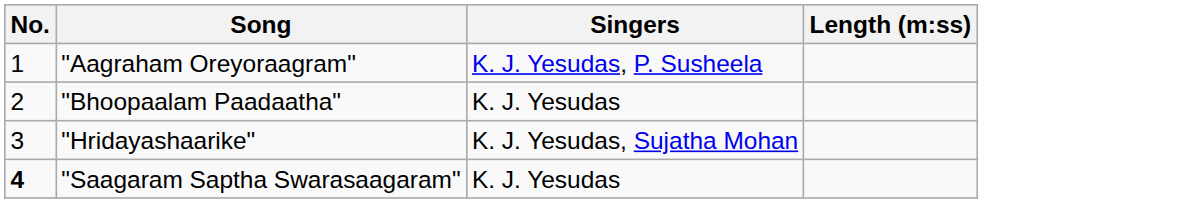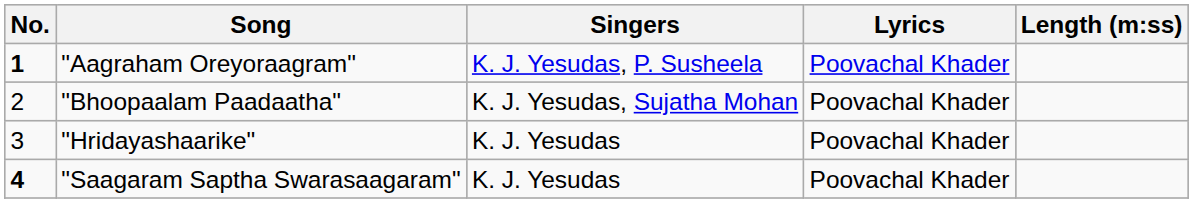+ column: Lyrics | Poovachal Khader | Poovachal Khader | Poovachal Khader | Poovachal Khader
"Aagraham Oreyoraagram" | No.: normal -> bold
"Bhoopaalam Paadaatha" | Singers: K. J. Yesudas -> K. J. Yesudas, Sujatha Mohan
"Hridayashaarike" | Singers: K. J. Yesudas, Sujatha Mohan -> K. J. Yesudas
